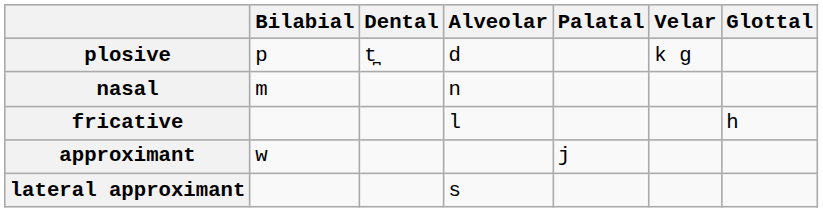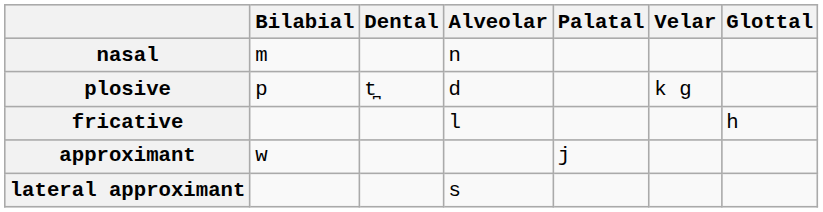rows swapped: plosive <-> nasal
